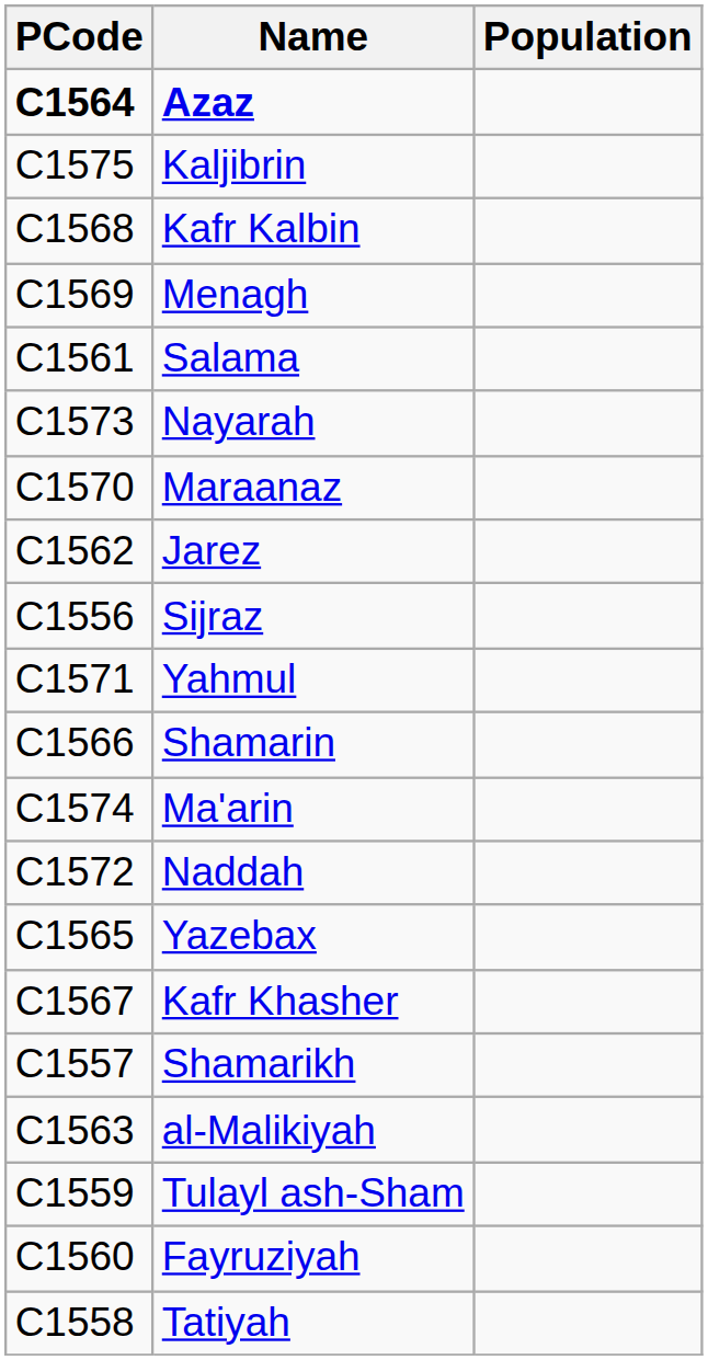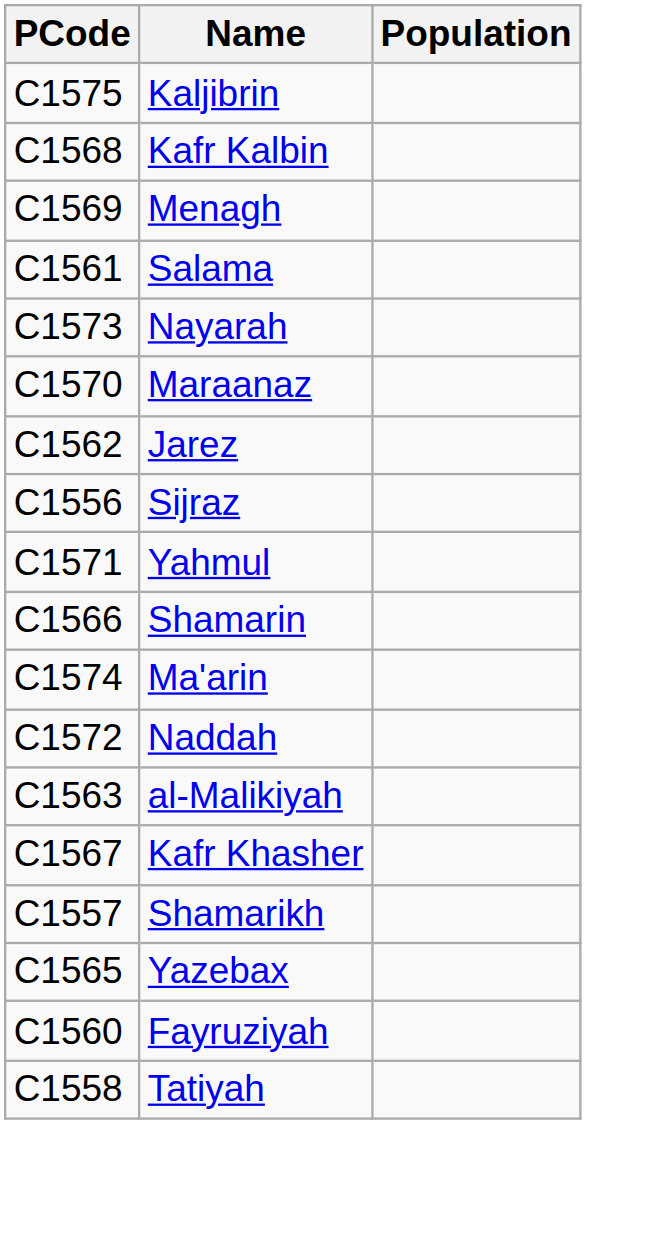- row: C1564 | Azaz
rows swapped: Yazebax <-> al-Malikiyah
- row: C1559 | Tulayl ash-Sham
